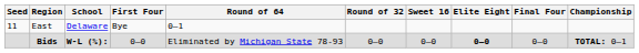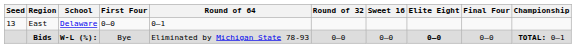East | Seed: 11 -> 13
East | First Four: Bye -> 0–0
Bids | First Four: 0–0 -> Bye
